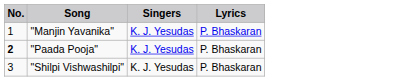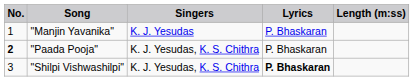+ column: Length (m:ss)
"Paada Pooja" | Singers: K. J. Yesudas -> K. J. Yesudas, K. S. Chithra
"Shilpi Vishwashilpi" | Singers: K. J. Yesudas -> K. J. Yesudas, K. S. Chithra
"Shilpi Vishwashilpi" | Lyrics: normal -> bold
